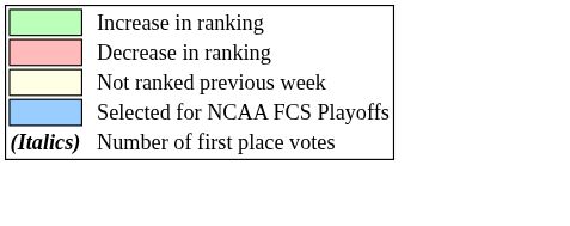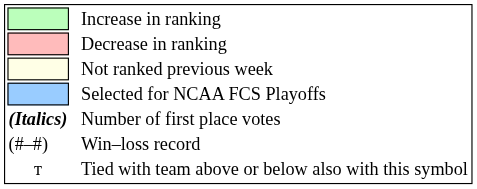+ row: (#–#) | Win–loss record
+ row: т | Tied with team above or below also with this symbol
